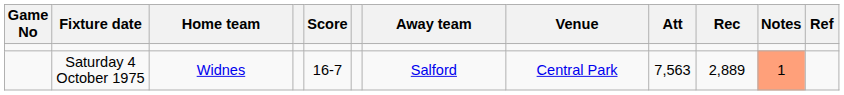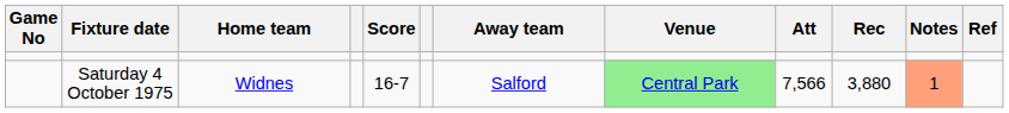Saturday 4 October 1975 | Venue: no background -> lightgreen background
Saturday 4 October 1975 | Att: 7,563 -> 7,566
Saturday 4 October 1975 | Rec: 2,889 -> 3,880
